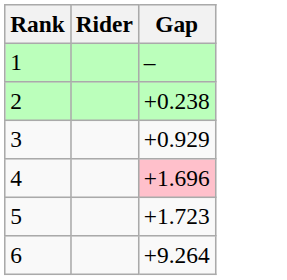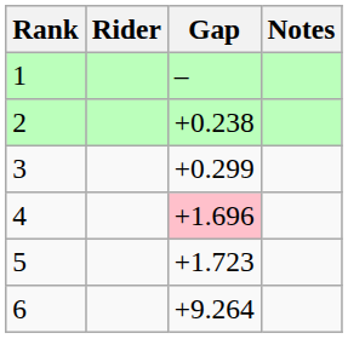+ column: Notes
3 | Gap: +0.929 -> +0.299
